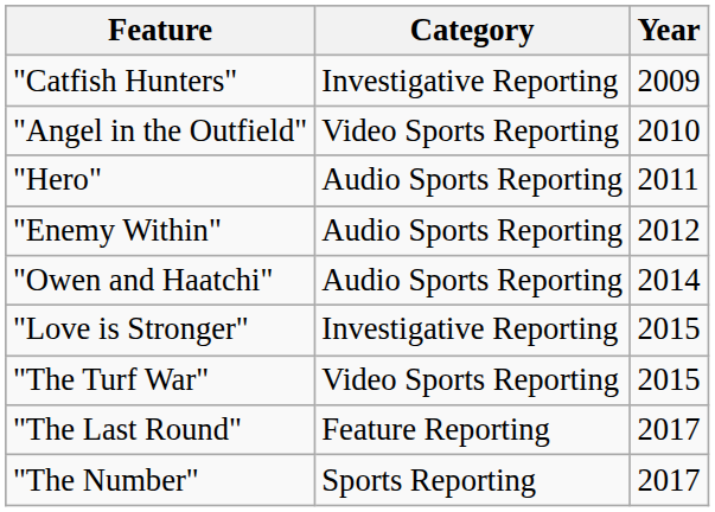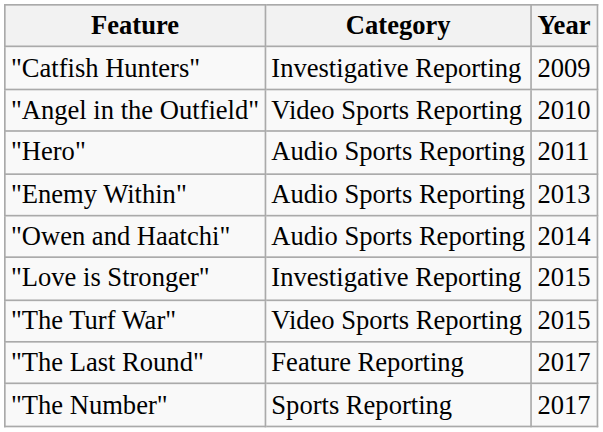"Enemy Within" | Year: 2012 -> 2013
